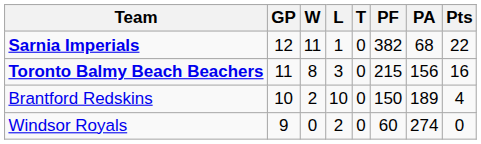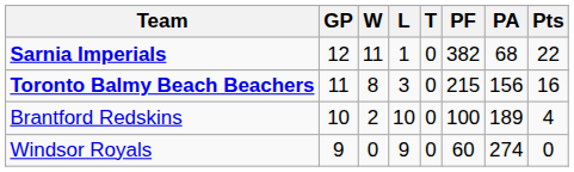Brantford Redskins | PF: 150 -> 100
Windsor Royals | L: 2 -> 9
